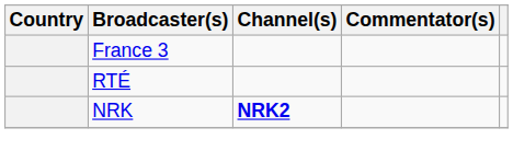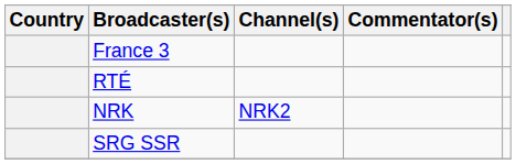NRK | Channel(s): bold -> normal
+ row: SRG SSR
